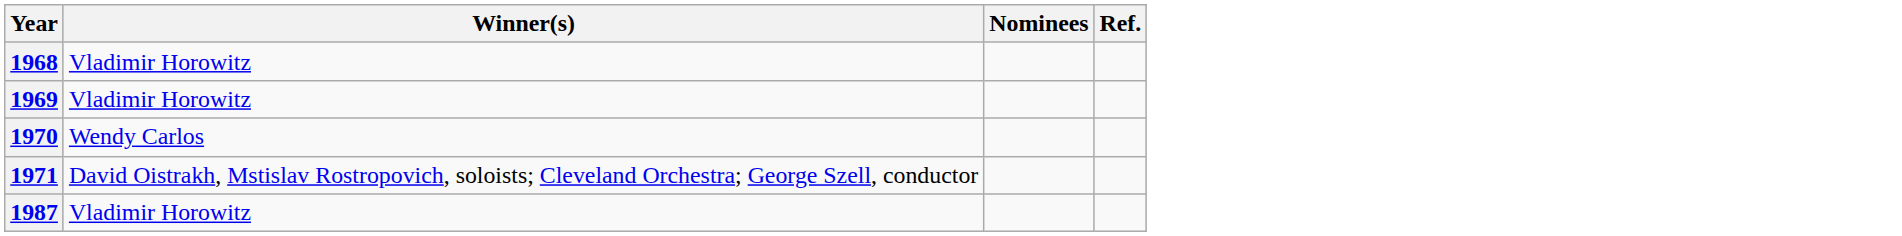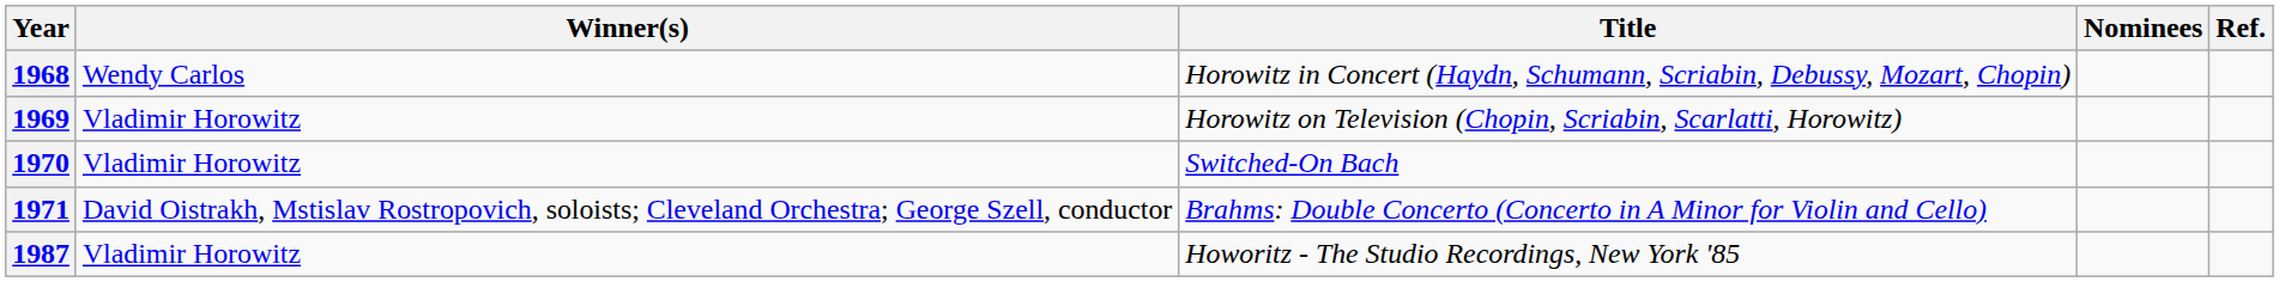+ column: Title | Horowitz in Concert (Haydn, Schumann, Scriabin, Debussy, Mozart, Chopin) | Horowitz on Television (Chopin, Scriabin, Scarlatti, Horowitz) | Switched-On Bach | Brahms: Double Concerto (Concerto in A Minor for Violin and Cello) | Howoritz - The Studio Recordings, New York '85
1968 | Winner(s): Vladimir Horowitz -> Wendy Carlos
1970 | Winner(s): Wendy Carlos -> Vladimir Horowitz
